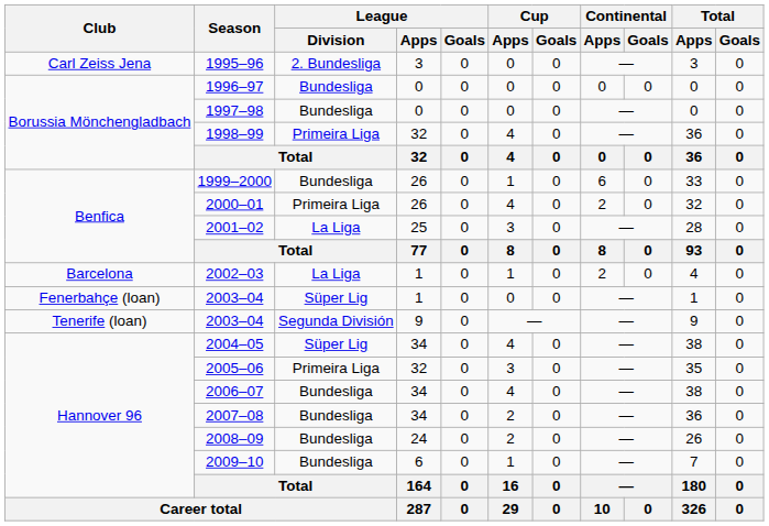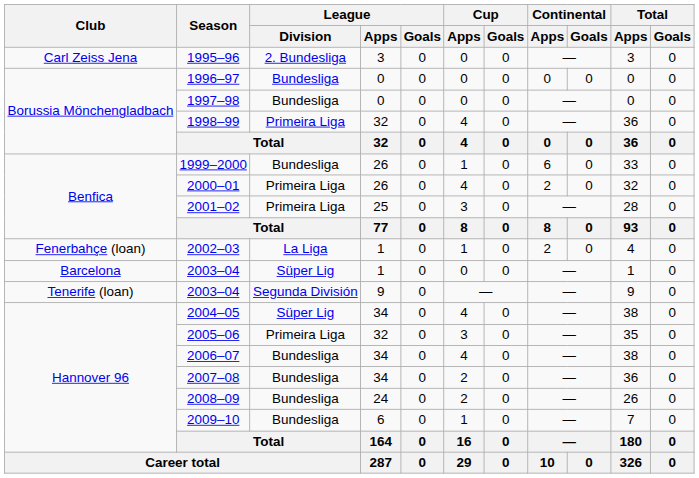2001–02 | League / Division: La Liga -> Primeira Liga
2002–03 | Club: Barcelona -> Fenerbahçe (loan)
2003–04 / 1 | Club: Fenerbahçe (loan) -> Barcelona
